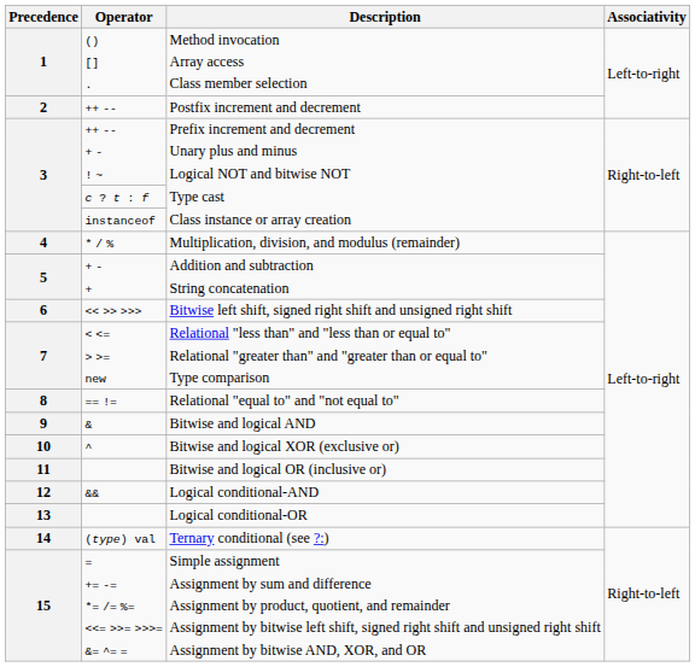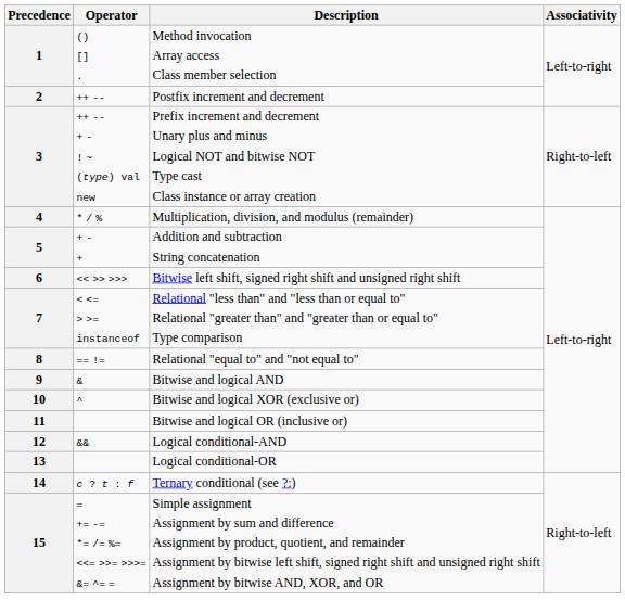Type cast | Operator: c ? t : f -> (type) val
Class instance or array creation | Operator: instanceof -> new
Type comparison | Operator: new -> instanceof
Ternary conditional (see ?:) | Operator: (type) val -> c ? t : f
